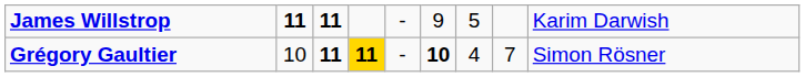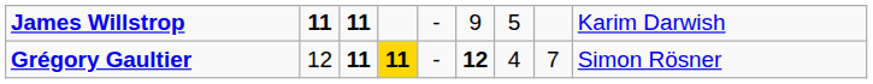Grégory Gaultier | column 2: 10 -> 12
Grégory Gaultier | column 6: 10 -> 12
